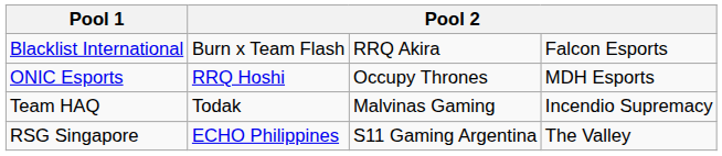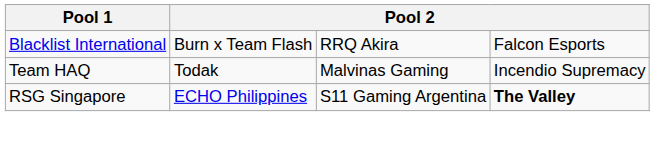- row: ONIC Esports | RRQ Hoshi | Occupy Thrones | MDH Esports
RSG Singapore | column 4: normal -> bold
